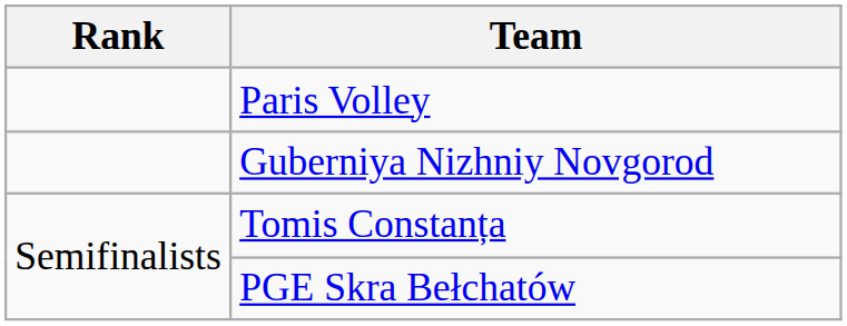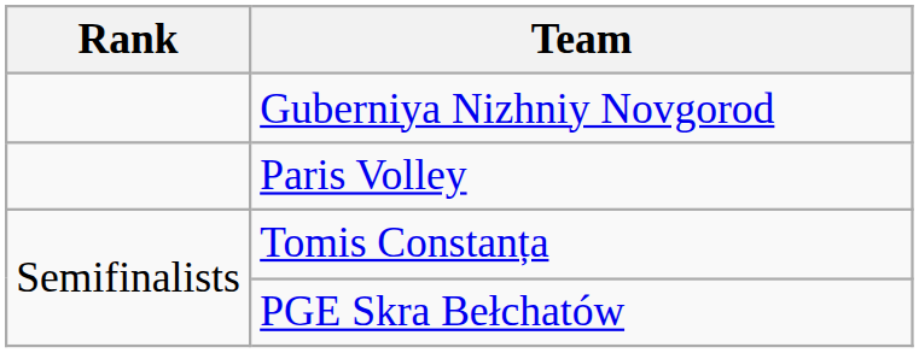rows swapped: Paris Volley <-> Guberniya Nizhniy Novgorod
